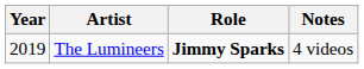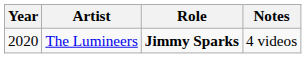The Lumineers | Year: 2019 -> 2020
